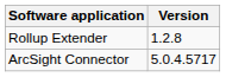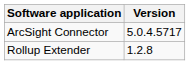rows swapped: ArcSight Connector <-> Rollup Extender
